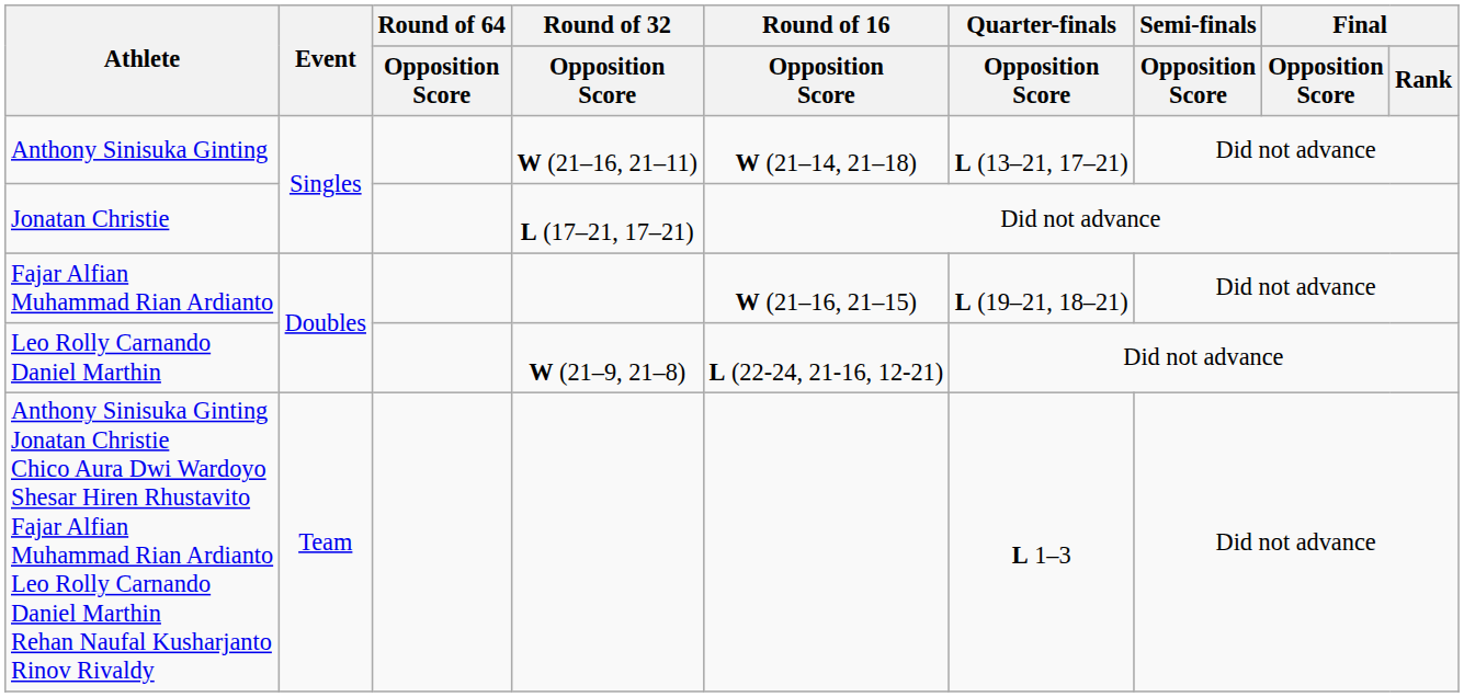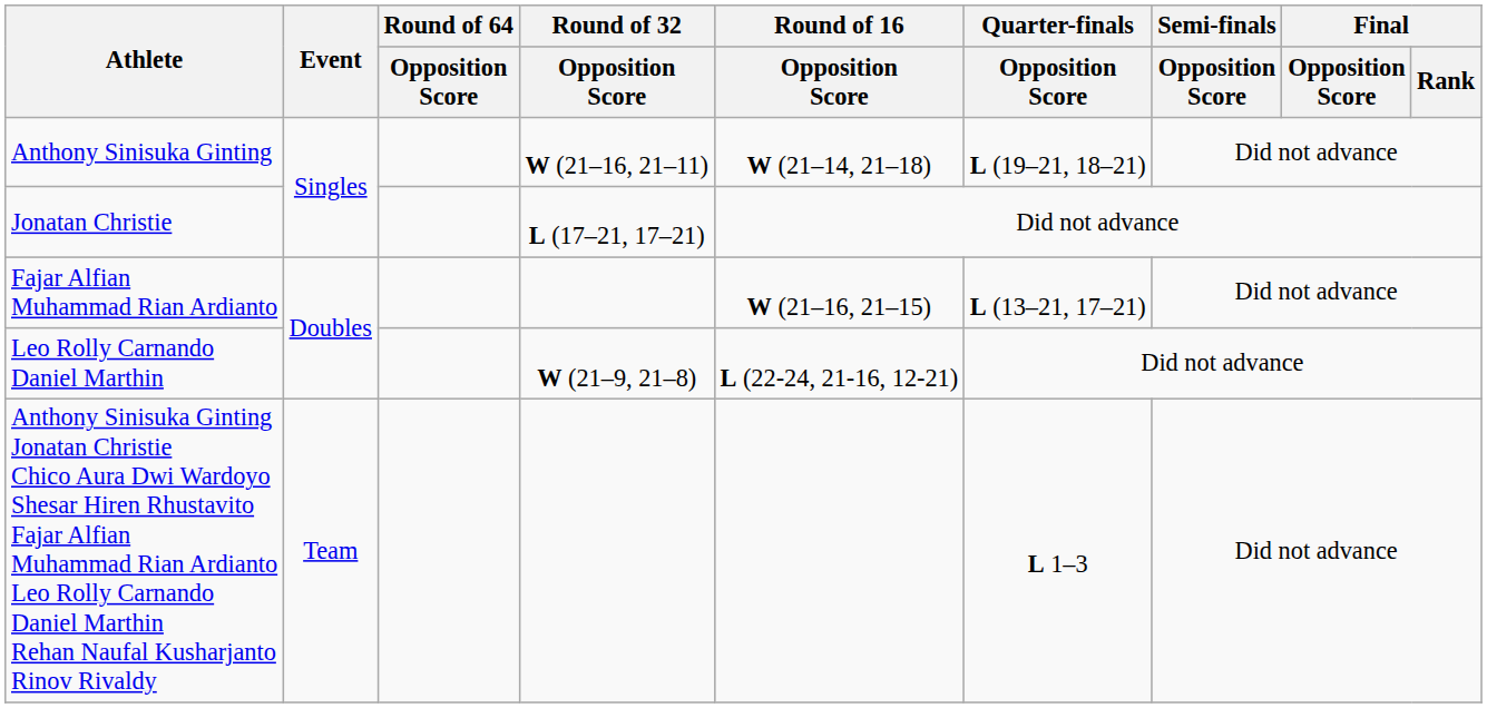Anthony Sinisuka Ginting | Quarter-finals / Opposition Score: L (13–21, 17–21) -> L (19–21, 18–21)
Fajar Alfian Muhammad Rian Ardianto | Quarter-finals / Opposition Score: L (19–21, 18–21) -> L (13–21, 17–21)
